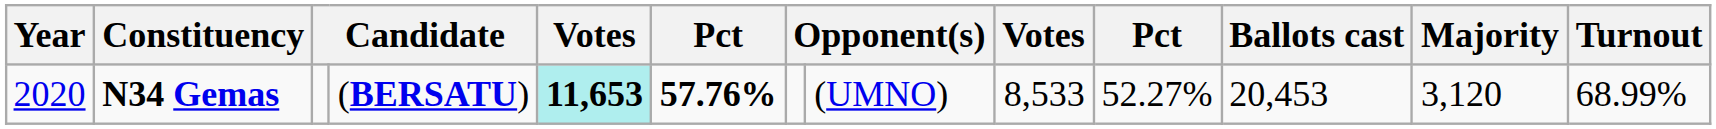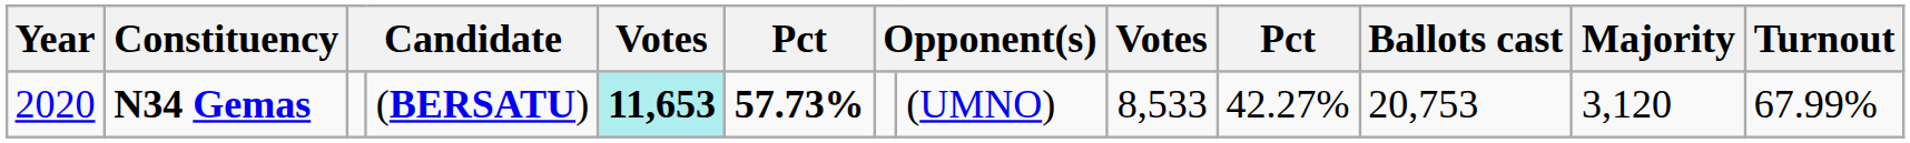N34 Gemas | column 6: 57.76% -> 57.73%
N34 Gemas | column 10: 52.27% -> 42.27%
N34 Gemas | Ballots cast: 20,453 -> 20,753
N34 Gemas | Turnout: 68.99% -> 67.99%
